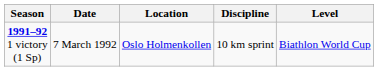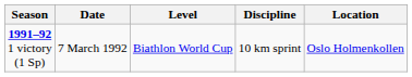columns swapped: Location <-> Level
